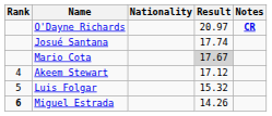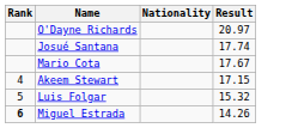- column: Notes | CR
Mario Cota | Result: lightgrey background -> no background
Akeem Stewart | Result: 17.12 -> 17.15
